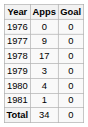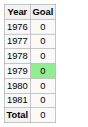- column: Apps | 0 | 9 | 17 | 3 | 4 | 1 | 34
1979 | Goal: no background -> lightgreen background
